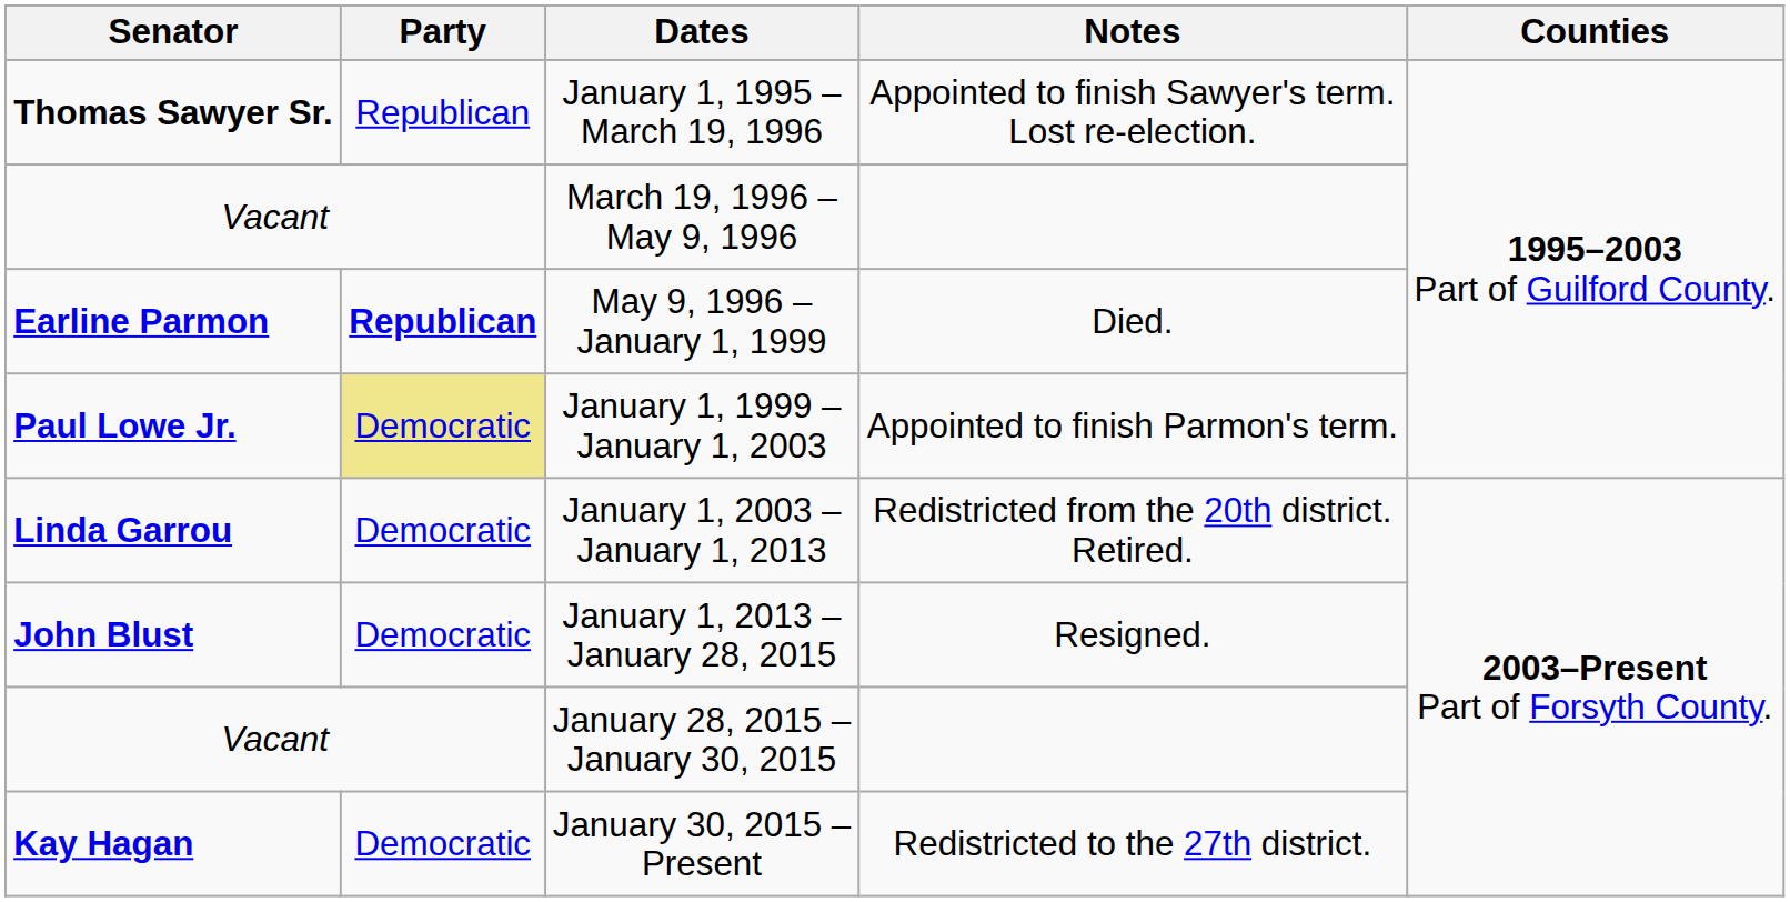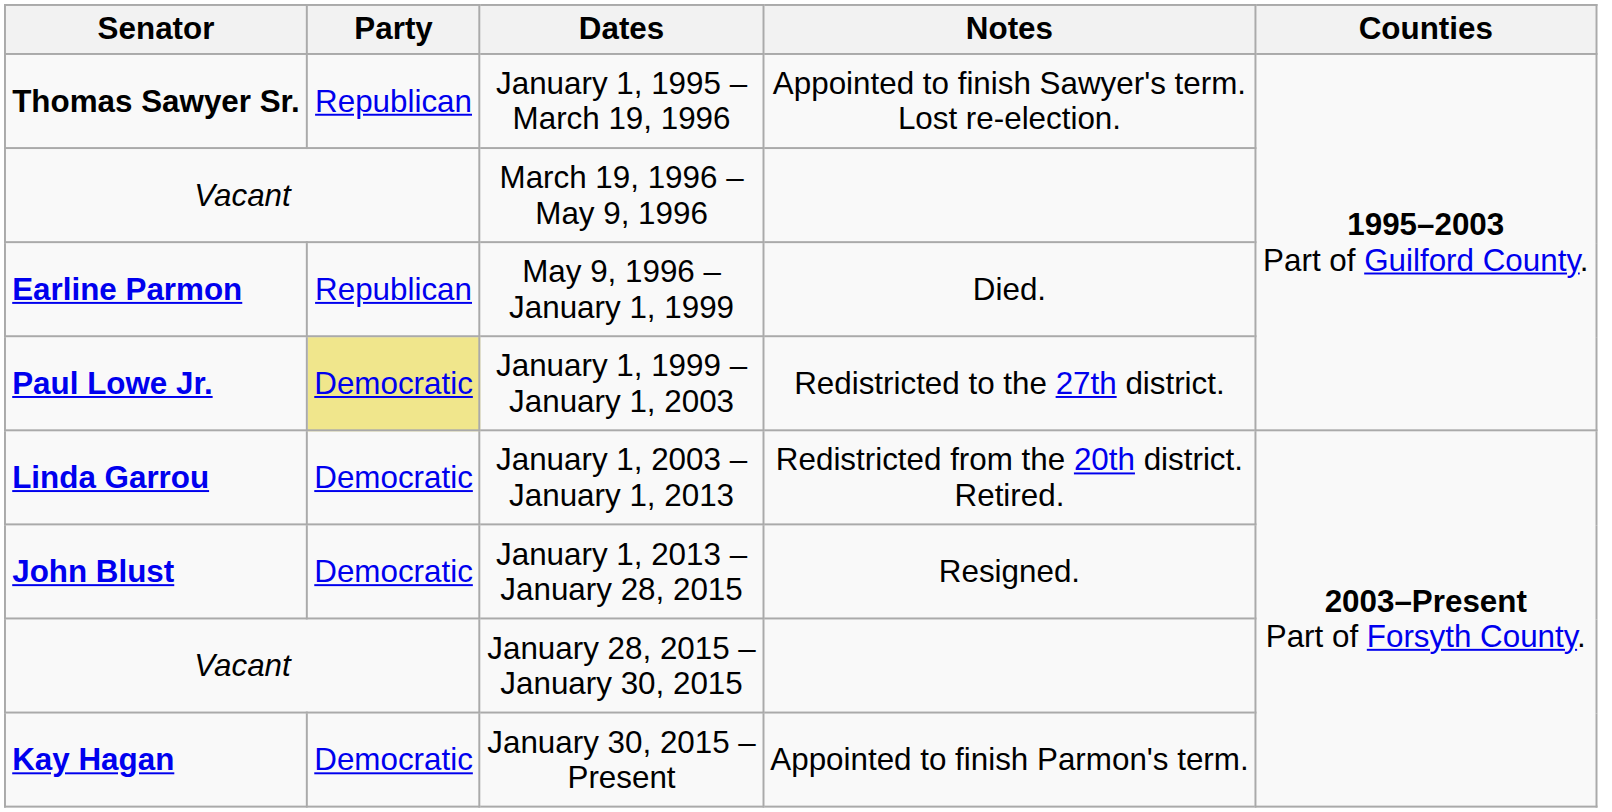May 9, 1996 – January 1, 1999 | Party: bold -> normal
January 1, 1999 – January 1, 2003 | Notes: Appointed to finish Parmon's term. -> Redistricted to the 27th district.
January 30, 2015 – Present | Notes: Redistricted to the 27th district. -> Appointed to finish Parmon's term.
